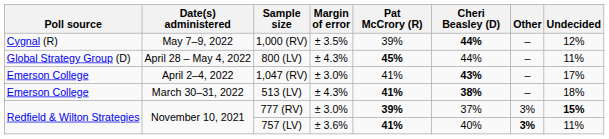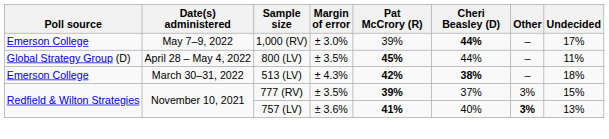1,000 (RV) | Poll source: Cygnal (R) -> Emerson College
1,000 (RV) | Margin of error: ± 3.5% -> ± 3.0%
1,000 (RV) | Undecided: 12% -> 17%
800 (LV) | Margin of error: ± 4.3% -> ± 3.5%
- row: Emerson College | April 2–4, 2022 | 1,047 (RV) | ± 3.0% | 41% | 43% | – | 17%
513 (LV) | Pat McCrory (R): 41% -> 42%
777 (RV) | Margin of error: ± 3.0% -> ± 3.5%
777 (RV) | Undecided: bold -> normal
757 (LV) | Undecided: 11% -> 13%
